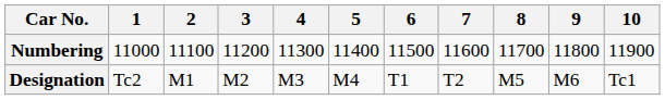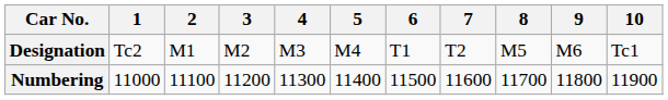rows swapped: Designation <-> Numbering
